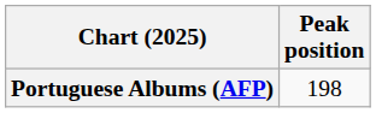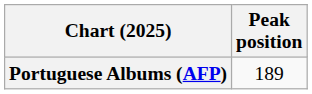Portuguese Albums (AFP) | Peak position: 198 -> 189
